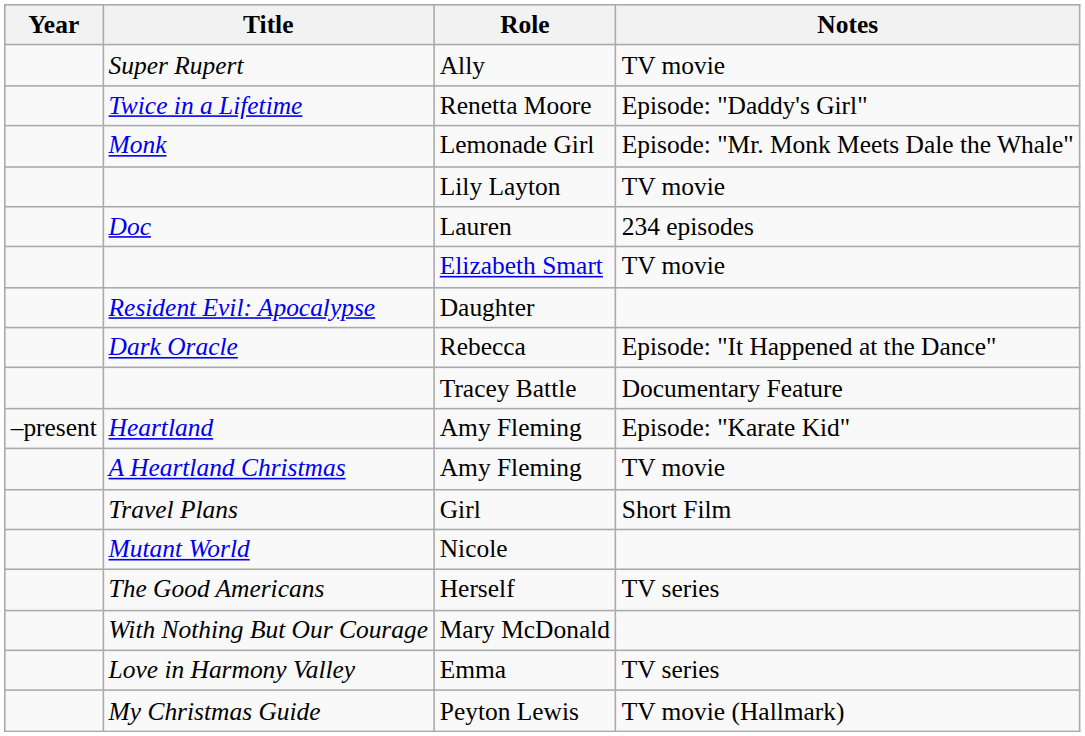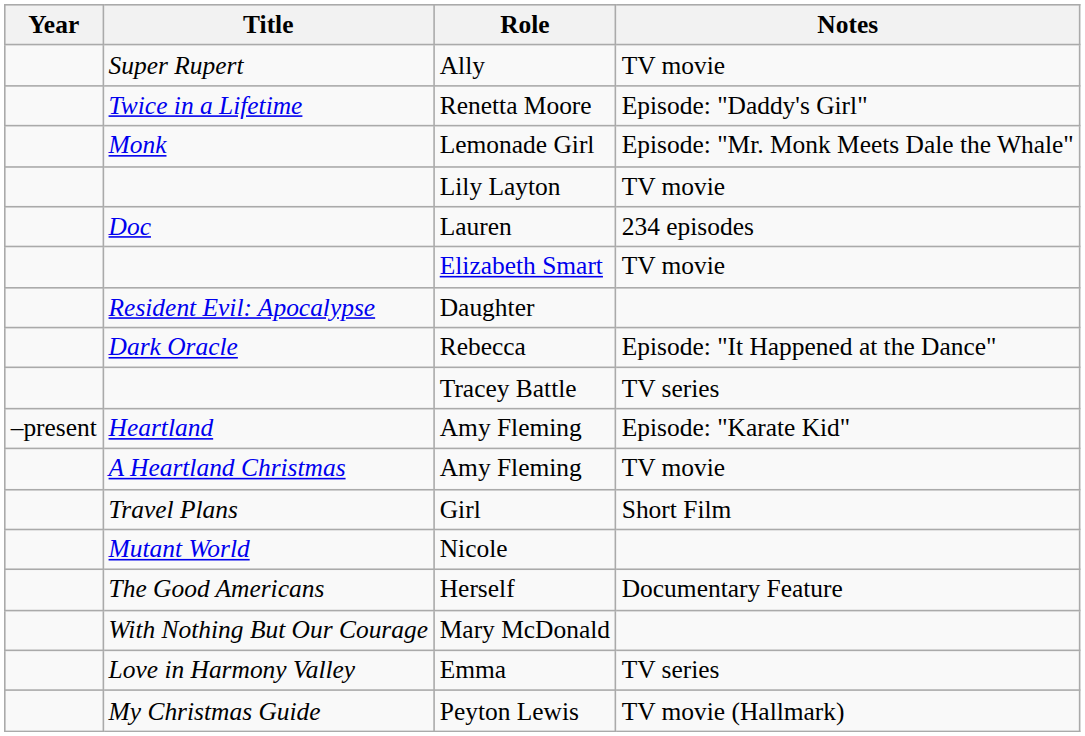Tracey Battle | Notes: Documentary Feature -> TV series
Herself | Notes: TV series -> Documentary Feature
